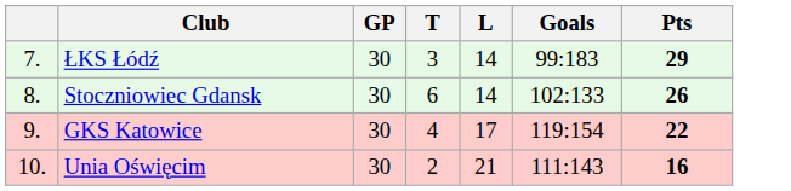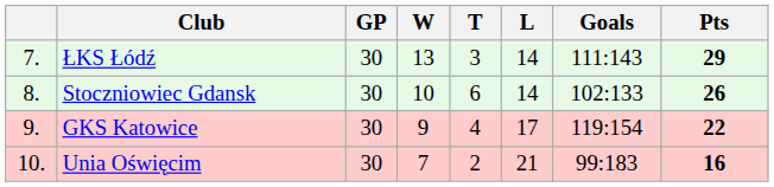+ column: W | 13 | 10 | 9 | 7
ŁKS Łódź | Goals: 99:183 -> 111:143
Unia Oświęcim | Goals: 111:143 -> 99:183
